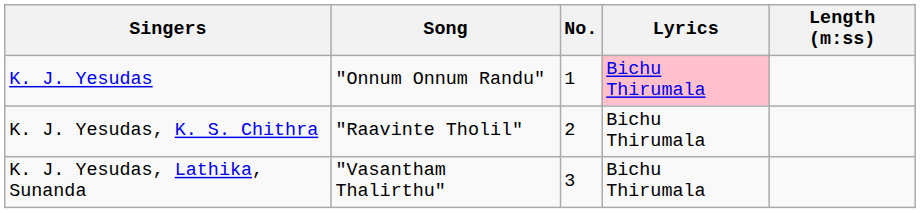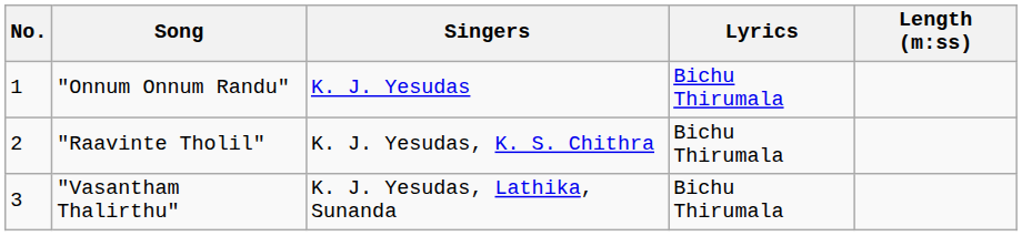columns swapped: No. <-> Singers
"Onnum Onnum Randu" | Lyrics: pink background -> no background
